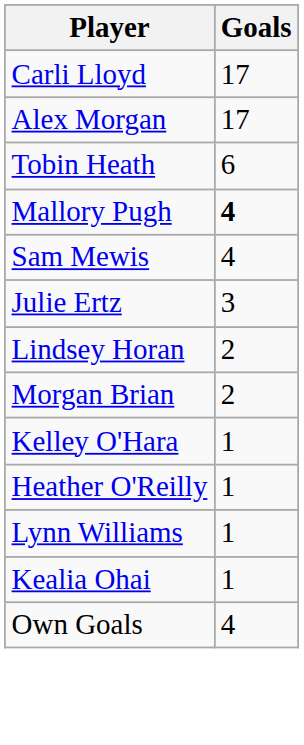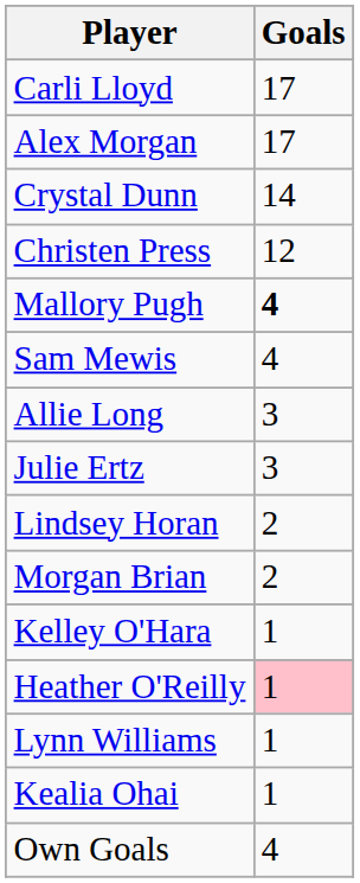+ row: Crystal Dunn | 14
+ row: Christen Press | 12
- row: Tobin Heath | 6
+ row: Allie Long | 3
Heather O'Reilly | Goals: no background -> pink background
